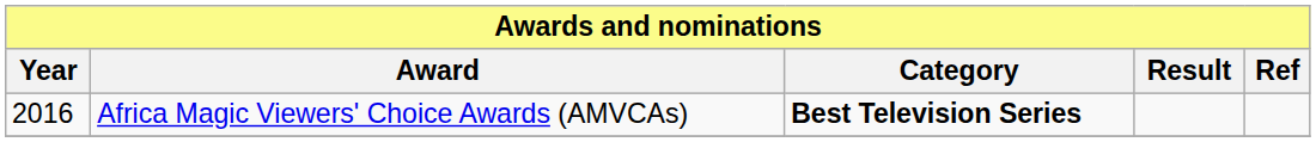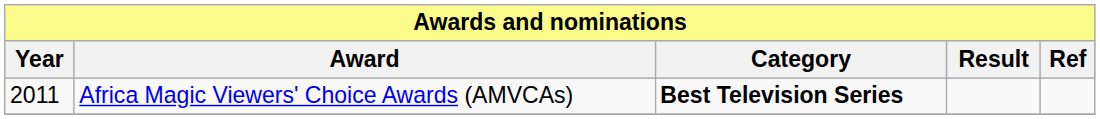Africa Magic Viewers' Choice Awards (AMVCAs) | Year: 2016 -> 2011
